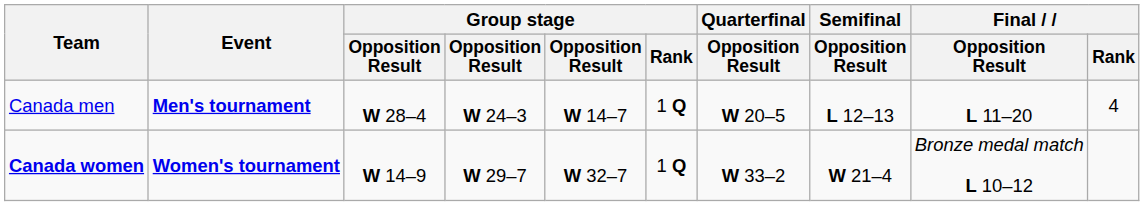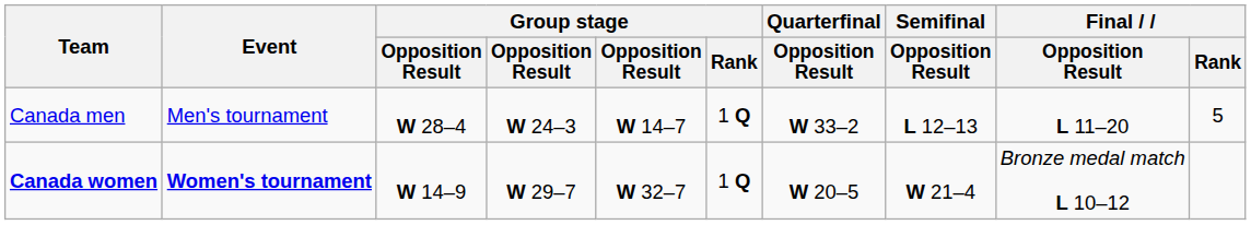Canada men | Event: bold -> normal
Canada men | Quarterfinal / Opposition Result: W 20–5 -> W 33–2
Canada men | Final / Rank: 4 -> 5
Canada women | Quarterfinal / Opposition Result: W 33–2 -> W 20–5
